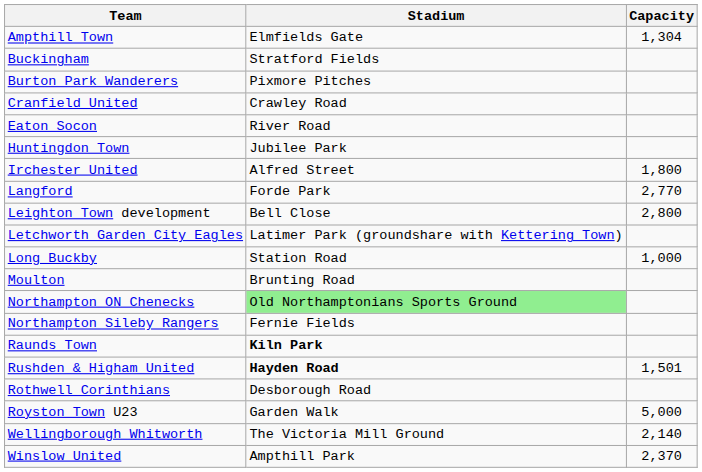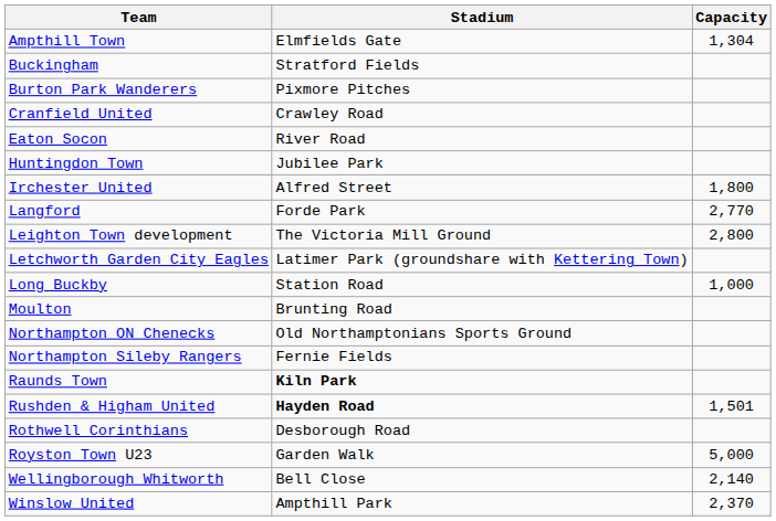Leighton Town development | Stadium: Bell Close -> The Victoria Mill Ground
Northampton ON Chenecks | Stadium: lightgreen background -> no background
Wellingborough Whitworth | Stadium: The Victoria Mill Ground -> Bell Close
